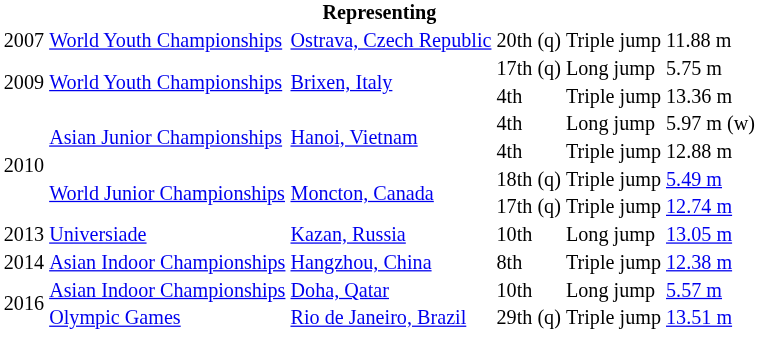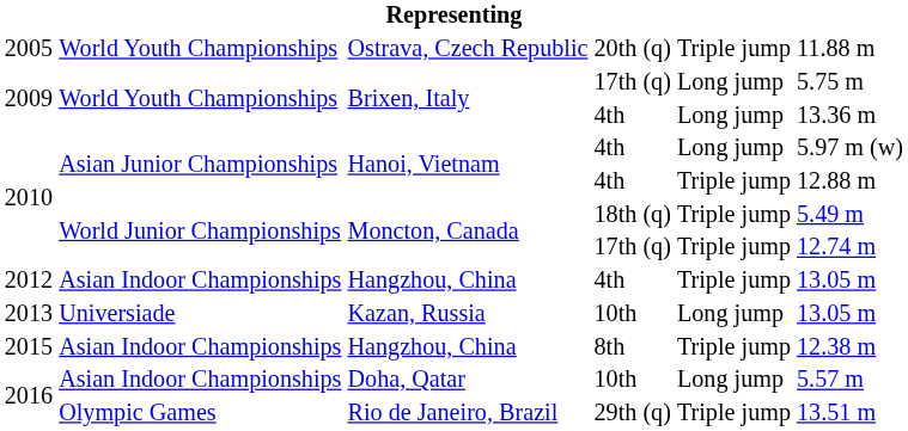Ostrava, Czech Republic | column 1: 2007 -> 2005
Brixen, Italy / 4th | column 5: Triple jump -> Long jump
+ row: 2012 | Asian Indoor Championships | Hangzhou, China | 4th | Triple jump | 13.05 m
Hangzhou, China / 8th | column 1: 2014 -> 2015
